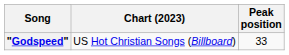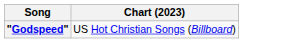- column: Peak position | 33
